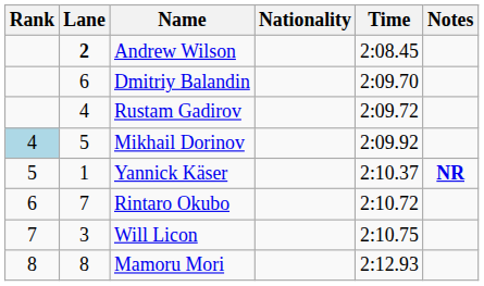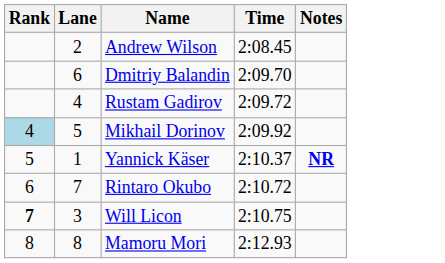- column: Nationality
Andrew Wilson | Lane: bold -> normal
Will Licon | Rank: normal -> bold
